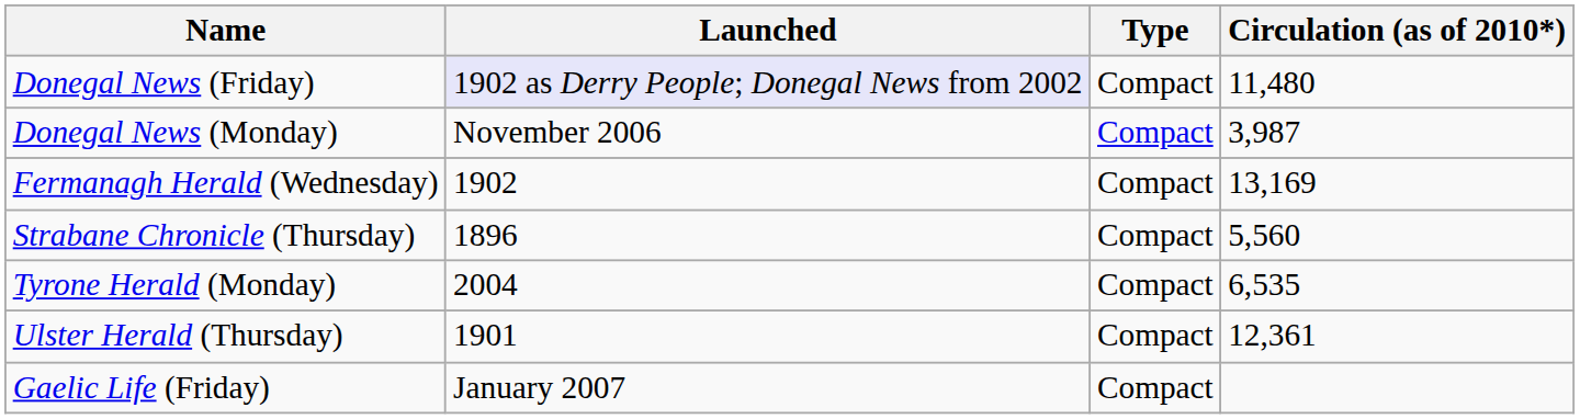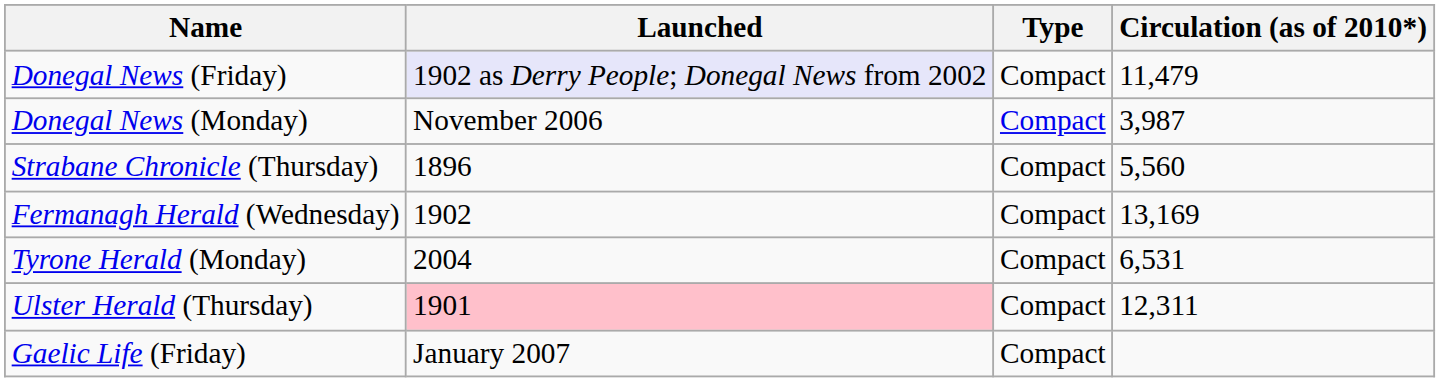Donegal News (Friday) | Circulation (as of 2010*): 11,480 -> 11,479
rows swapped: Fermanagh Herald (Wednesday) <-> Strabane Chronicle (Thursday)
Tyrone Herald (Monday) | Circulation (as of 2010*): 6,535 -> 6,531
Ulster Herald (Thursday) | Launched: no background -> pink background
Ulster Herald (Thursday) | Circulation (as of 2010*): 12,361 -> 12,311
